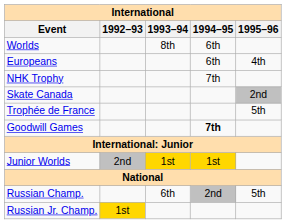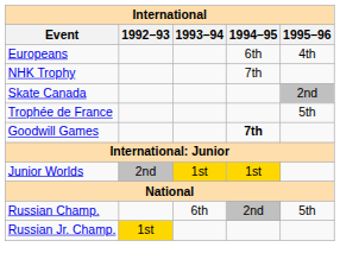- row: Worlds | 8th | 6th
